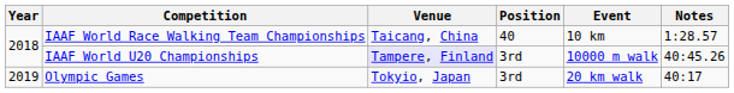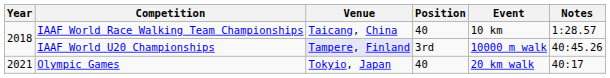Olympic Games | Year: 2019 -> 2021
Olympic Games | Position: 3rd -> 40
